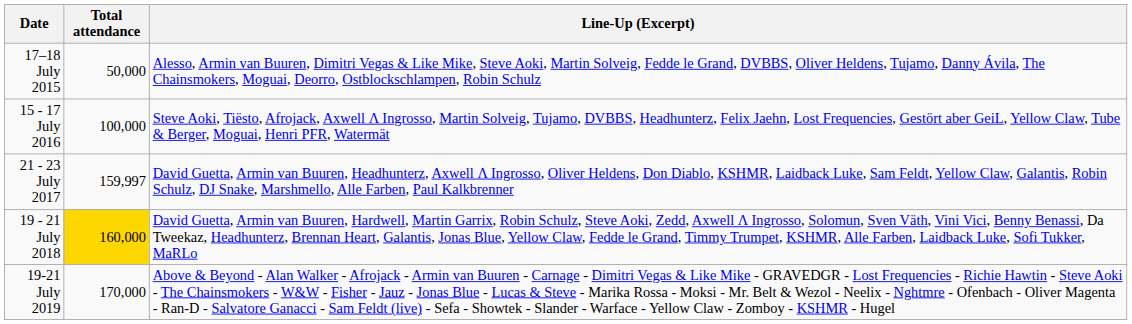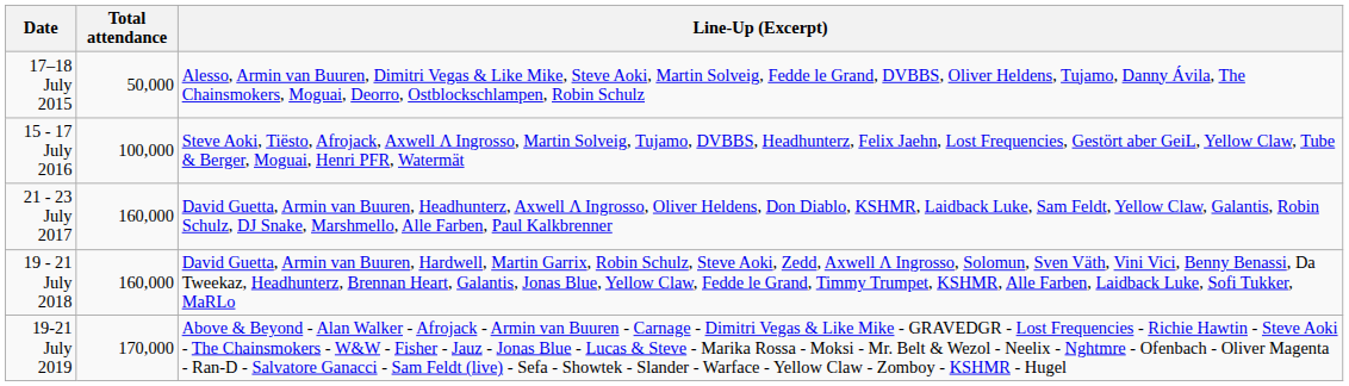21 - 23 July 2017 | Total attendance: 159,997 -> 160,000
19 - 21 July 2018 | Total attendance: gold background -> no background
